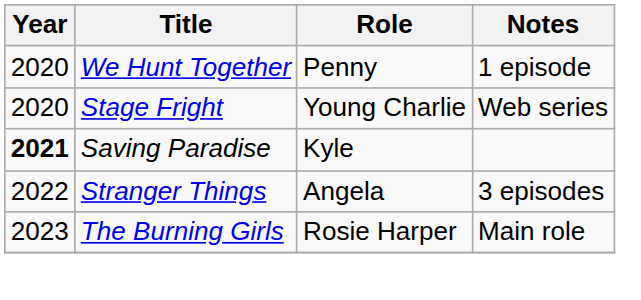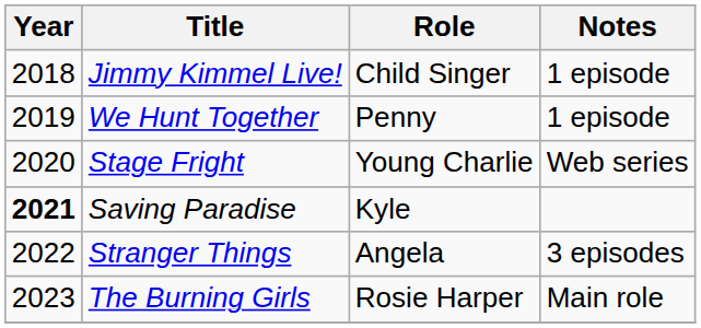+ row: 2018 | Jimmy Kimmel Live! | Child Singer | 1 episode
We Hunt Together | Year: 2020 -> 2019
